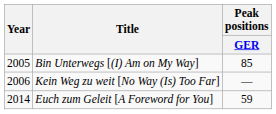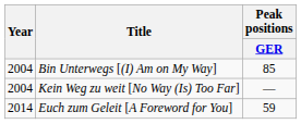Bin Unterwegs [(I) Am on My Way] | Year: 2005 -> 2004
Kein Weg zu weit [No Way (Is) Too Far] | Year: 2006 -> 2004
